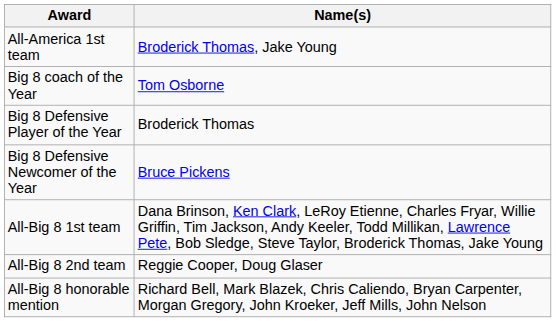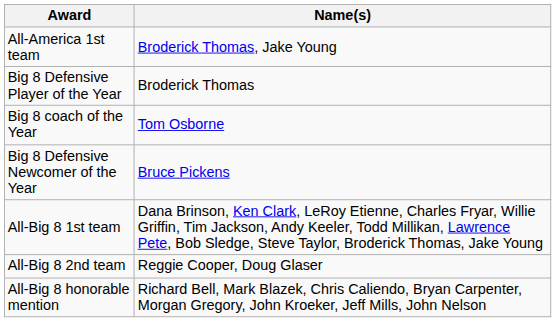rows swapped: Big 8 coach of the Year <-> Big 8 Defensive Player of the Year
